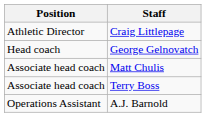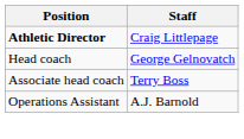Craig Littlepage | Position: normal -> bold
- row: Associate head coach | Matt Chulis
